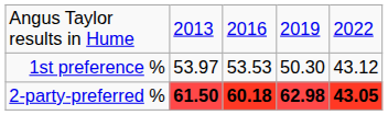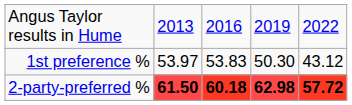1st preference % | column 3: 53.53 -> 53.83
2-party-preferred % | column 5: 43.05 -> 57.72
